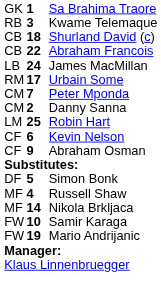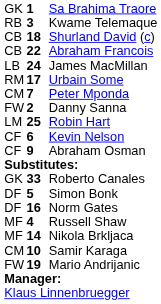Danny Sanna | column 1: CM -> FW
+ row: GK | 33 | Roberto Canales
+ row: DF | 16 | Norm Gates
Samir Karaga | column 1: FW -> CM
